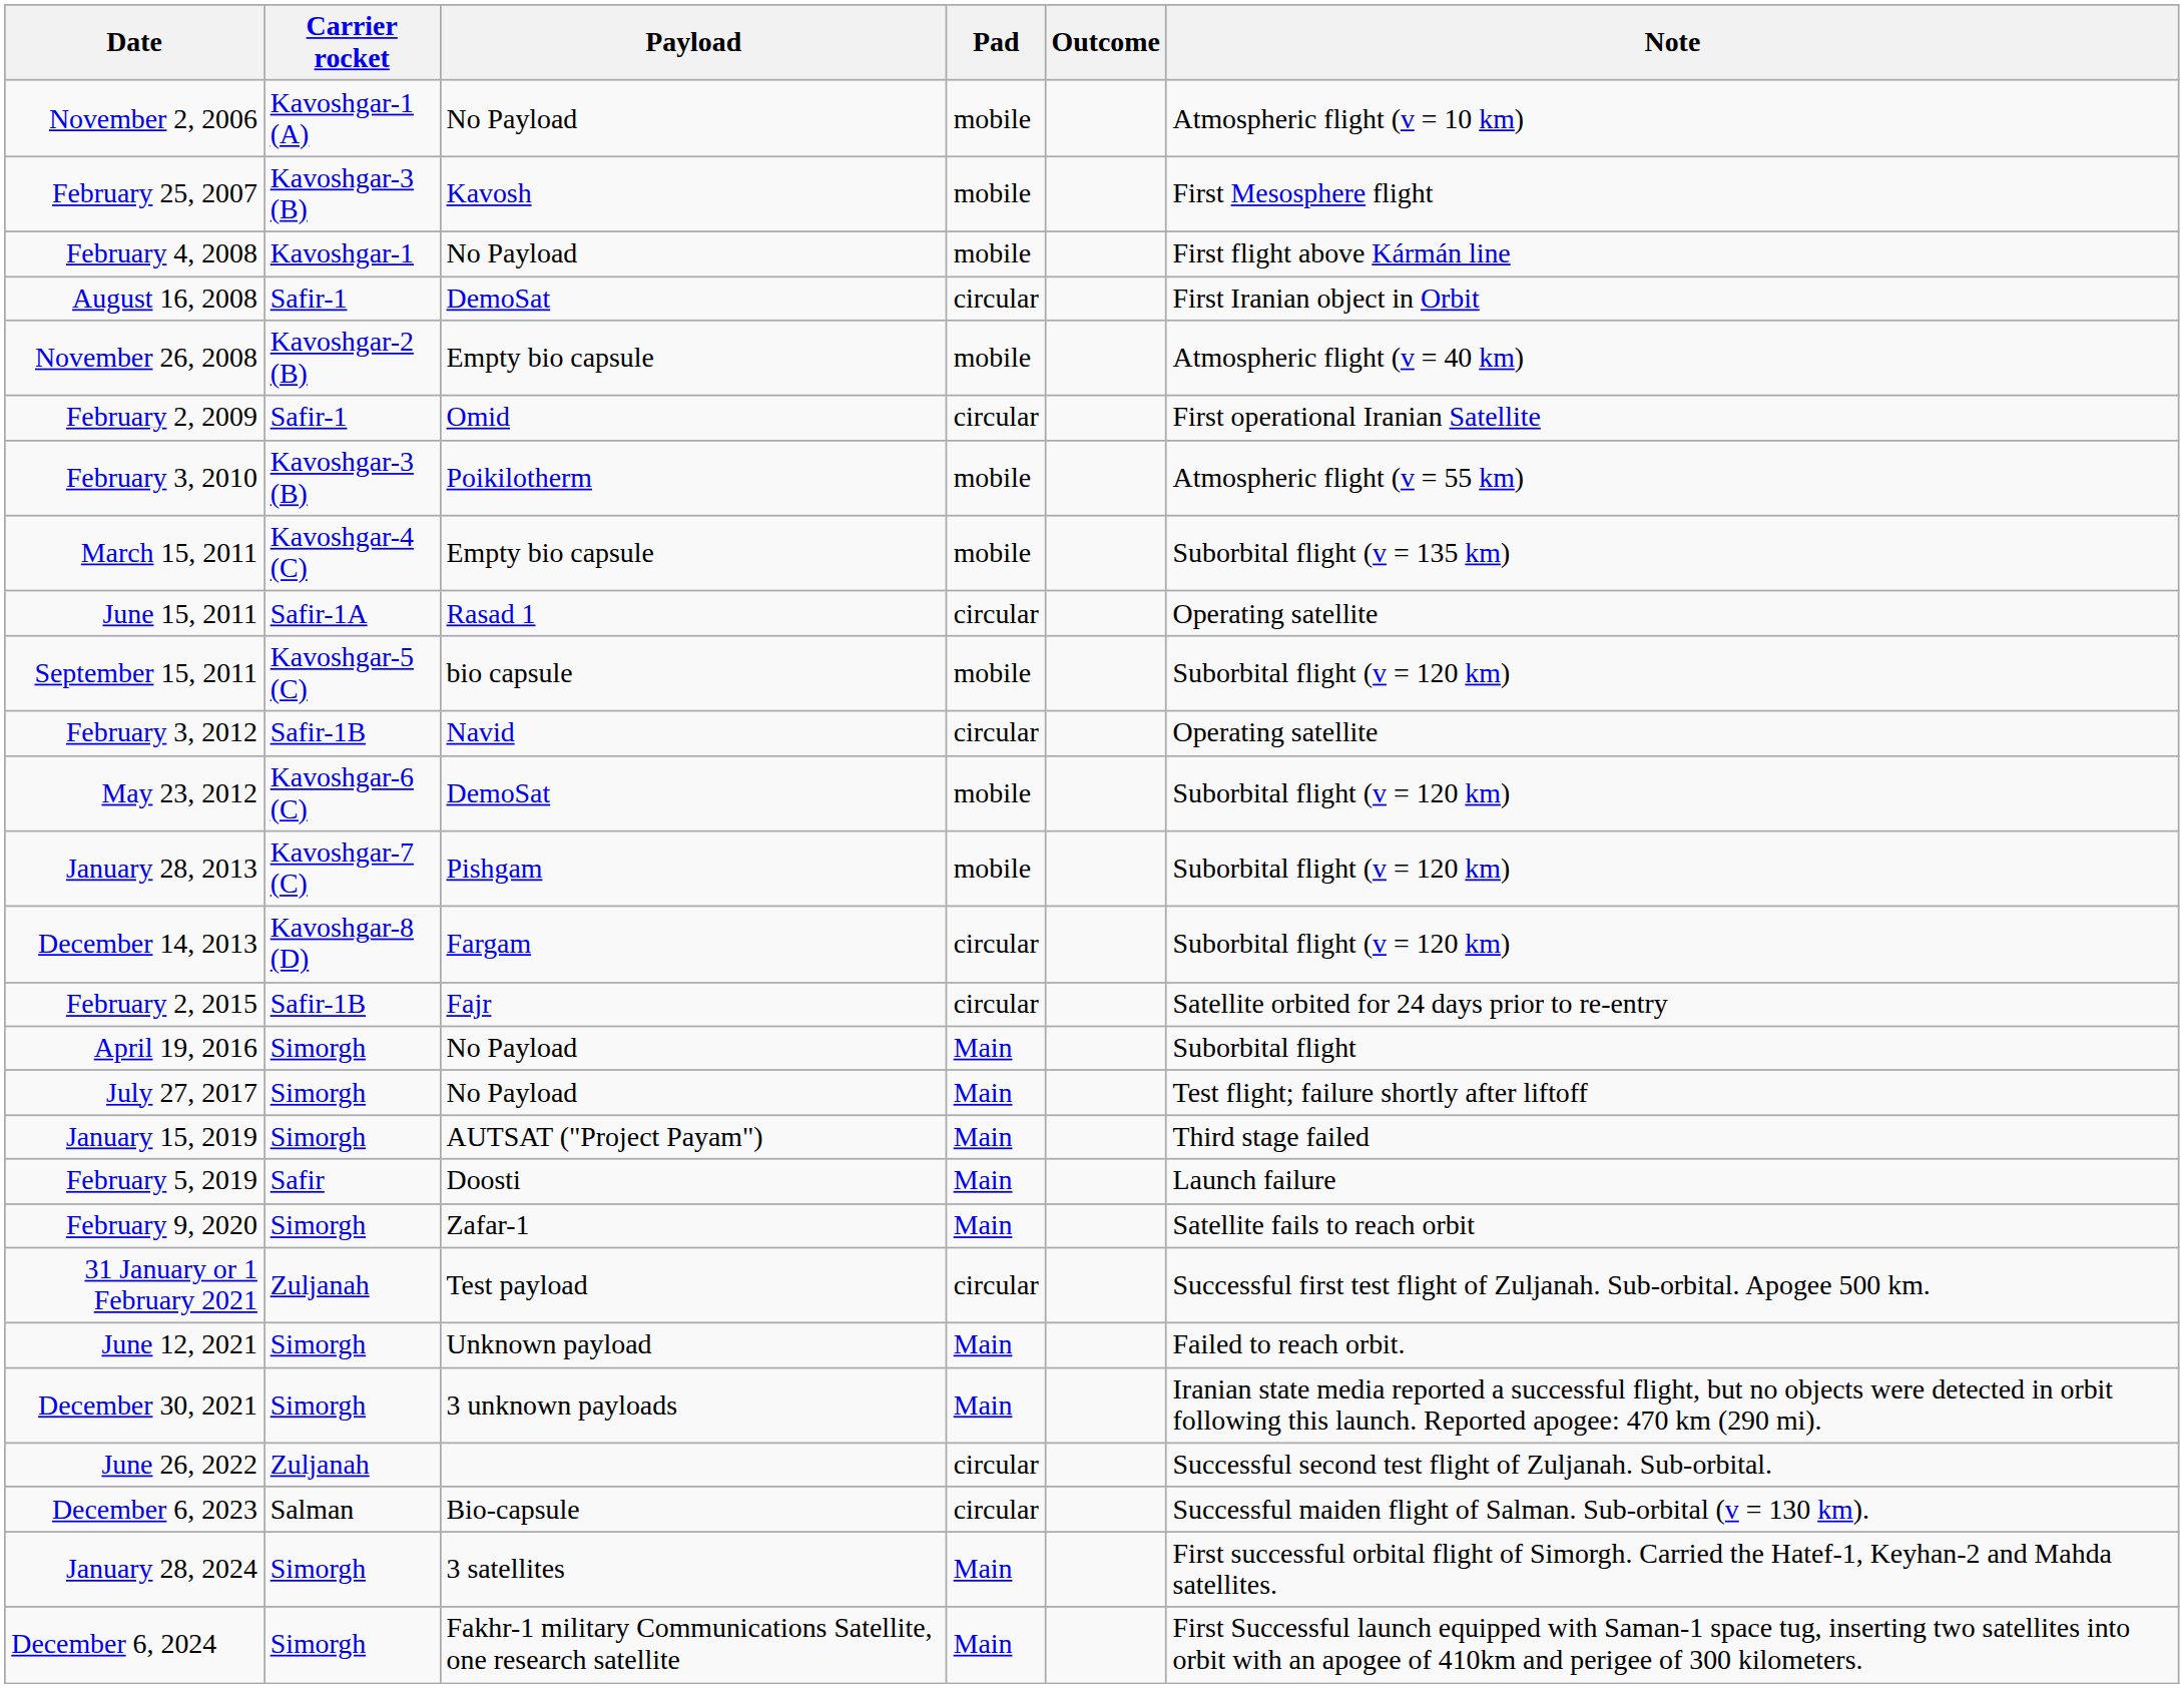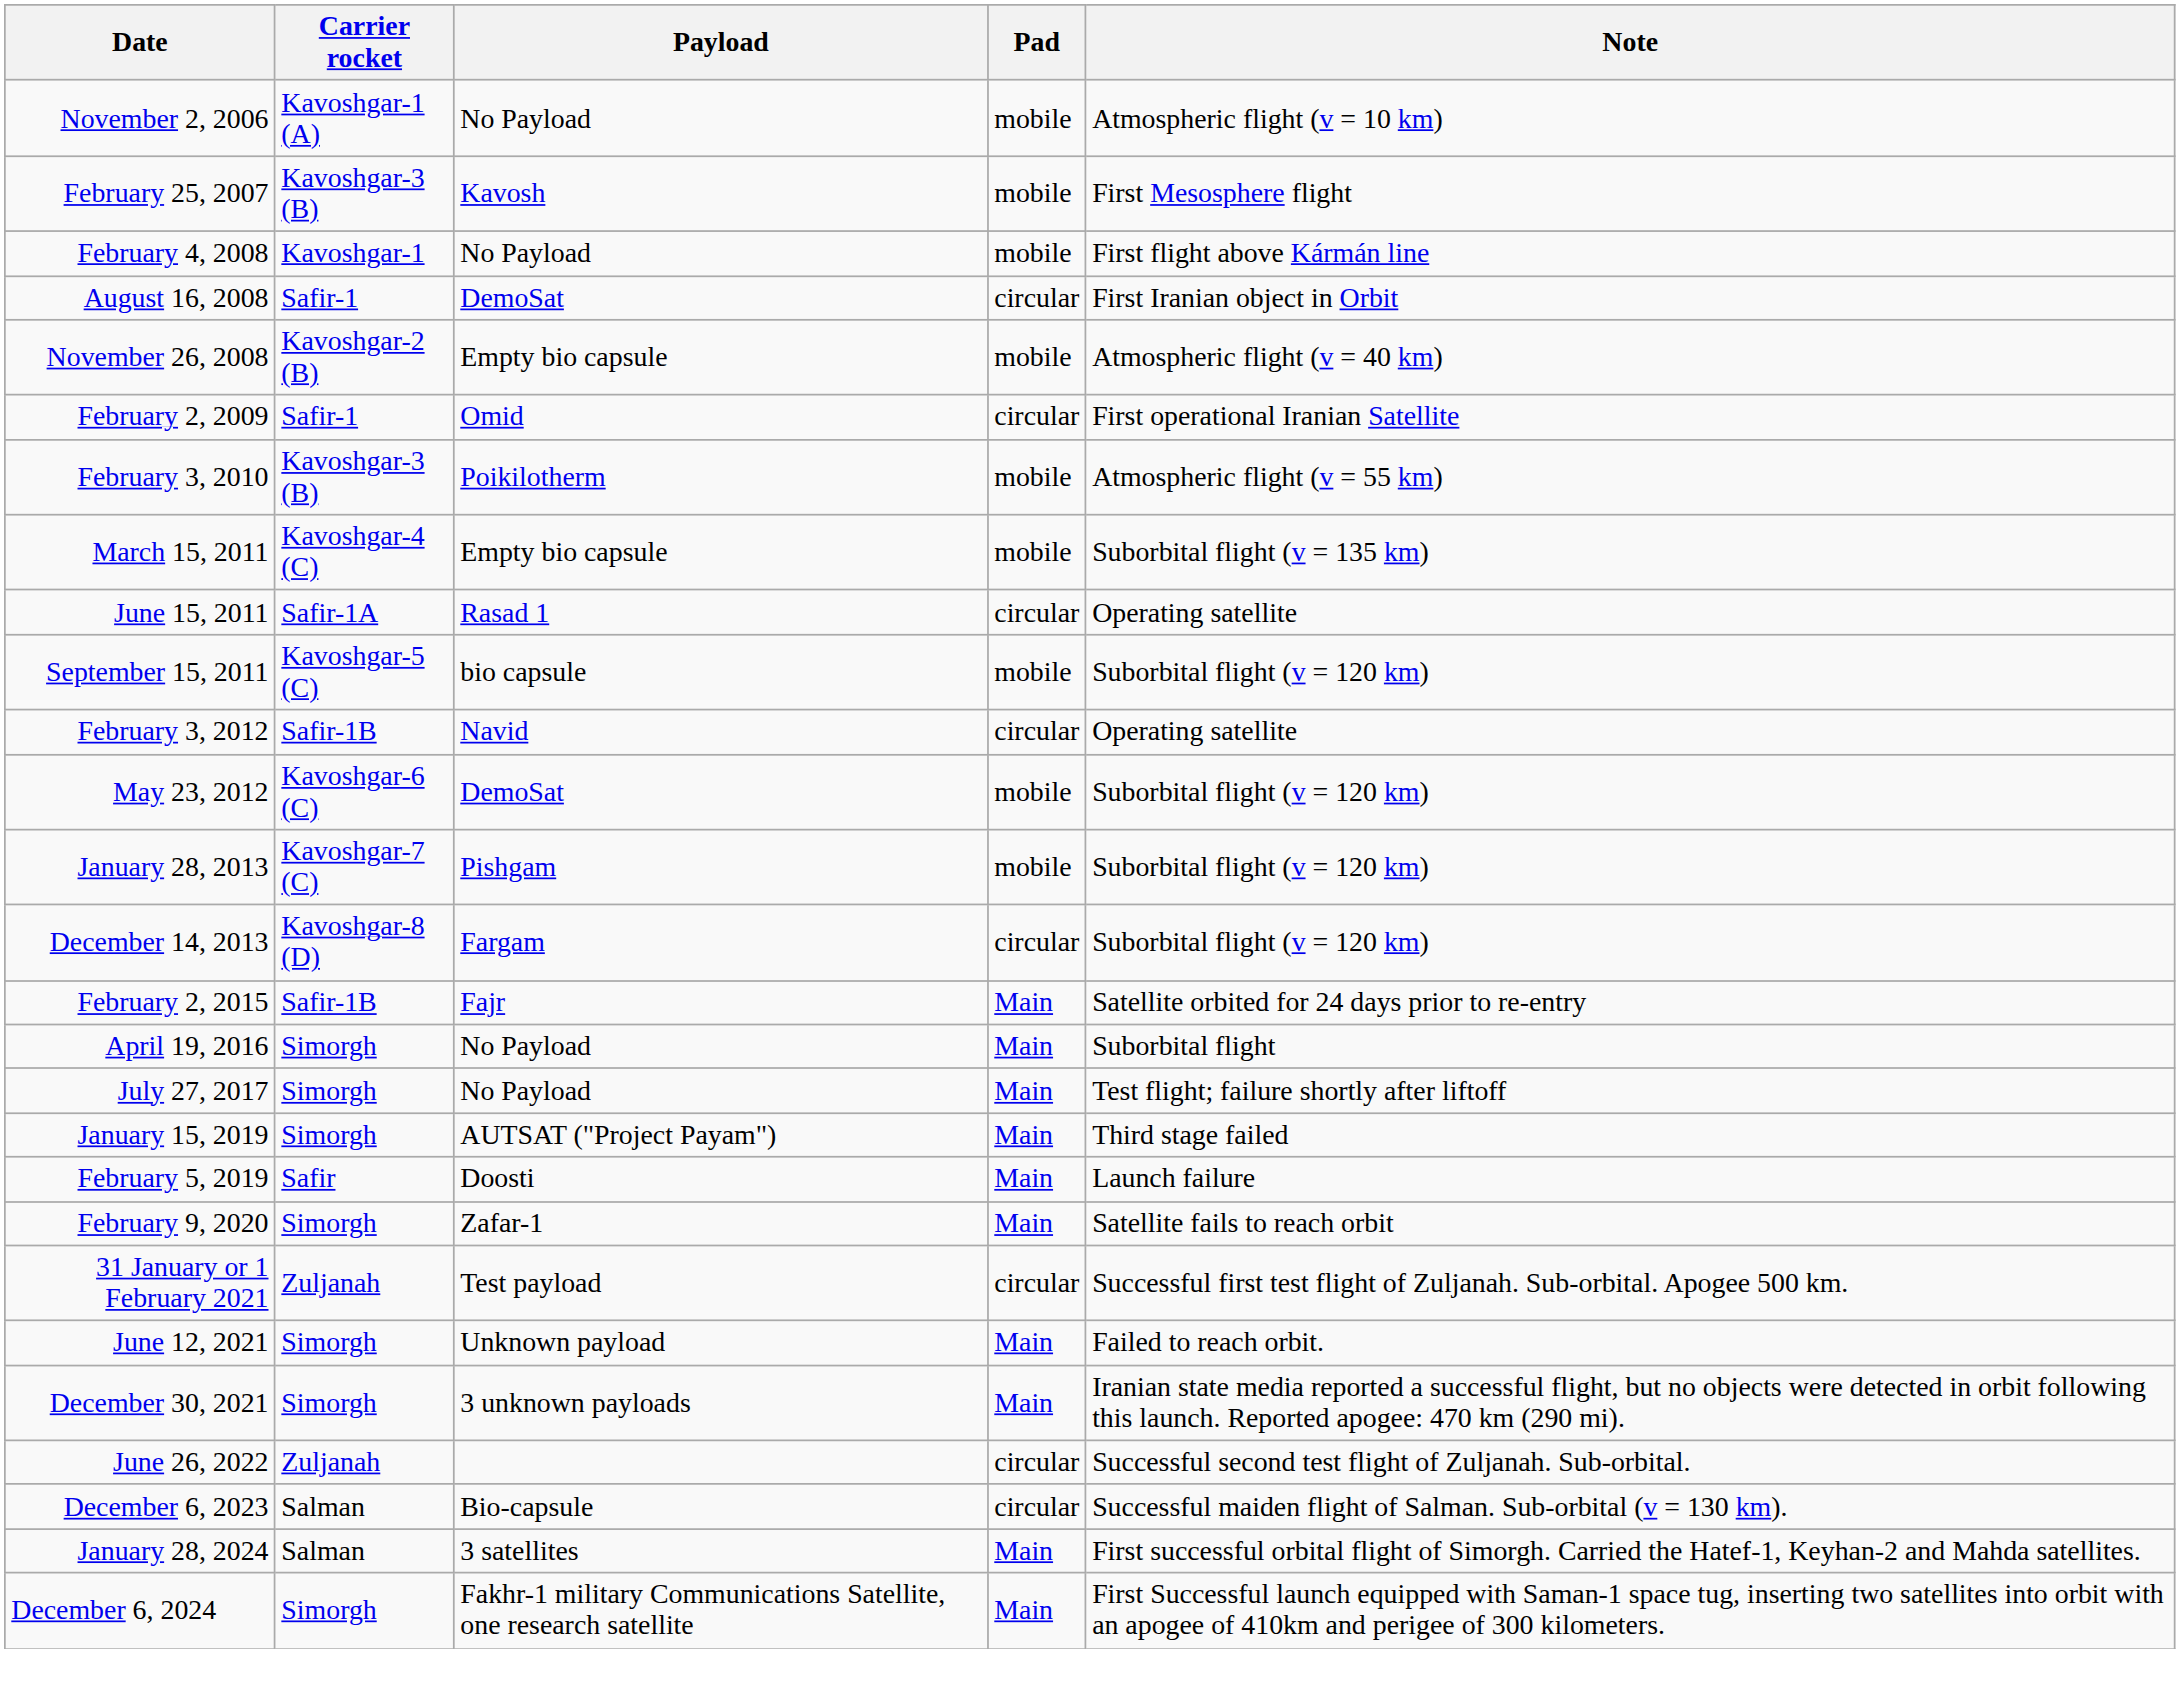- column: Outcome
February 2, 2015 | Pad: circular -> Main
January 28, 2024 | Carrier rocket: Simorgh -> Salman
